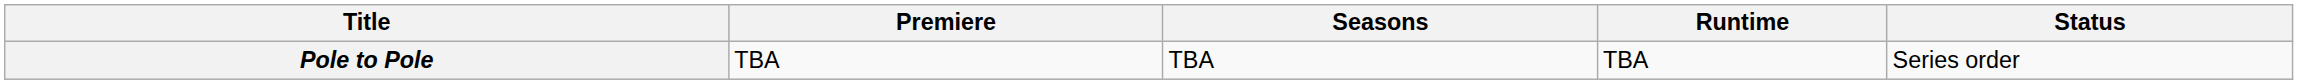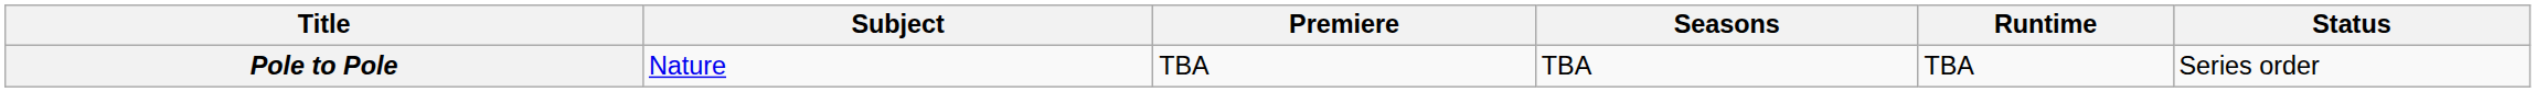+ column: Subject | Nature
